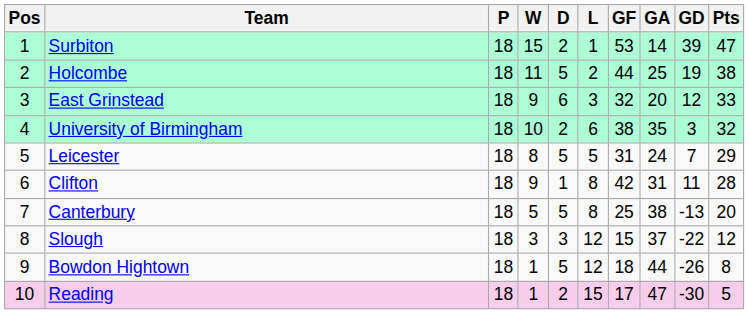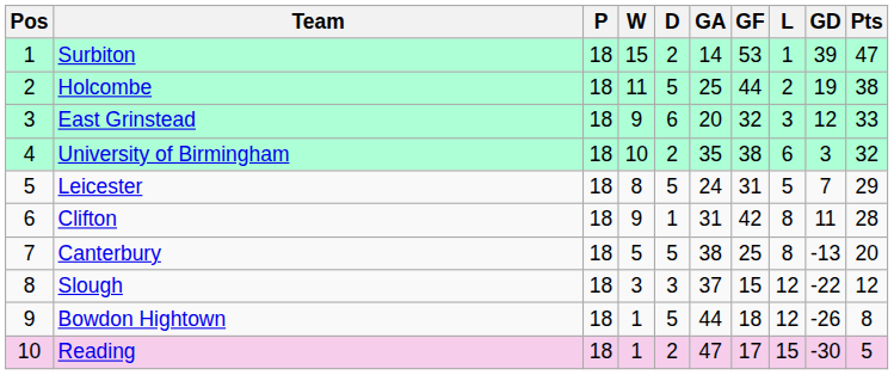columns swapped: L <-> GA
